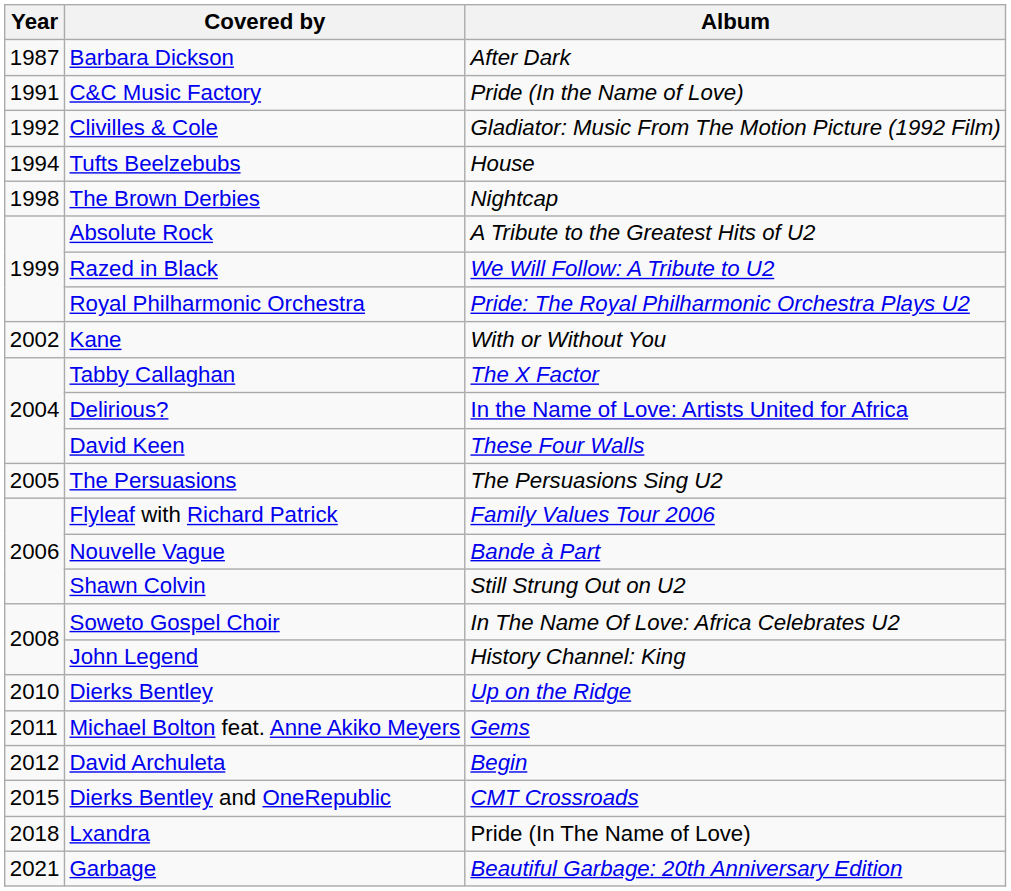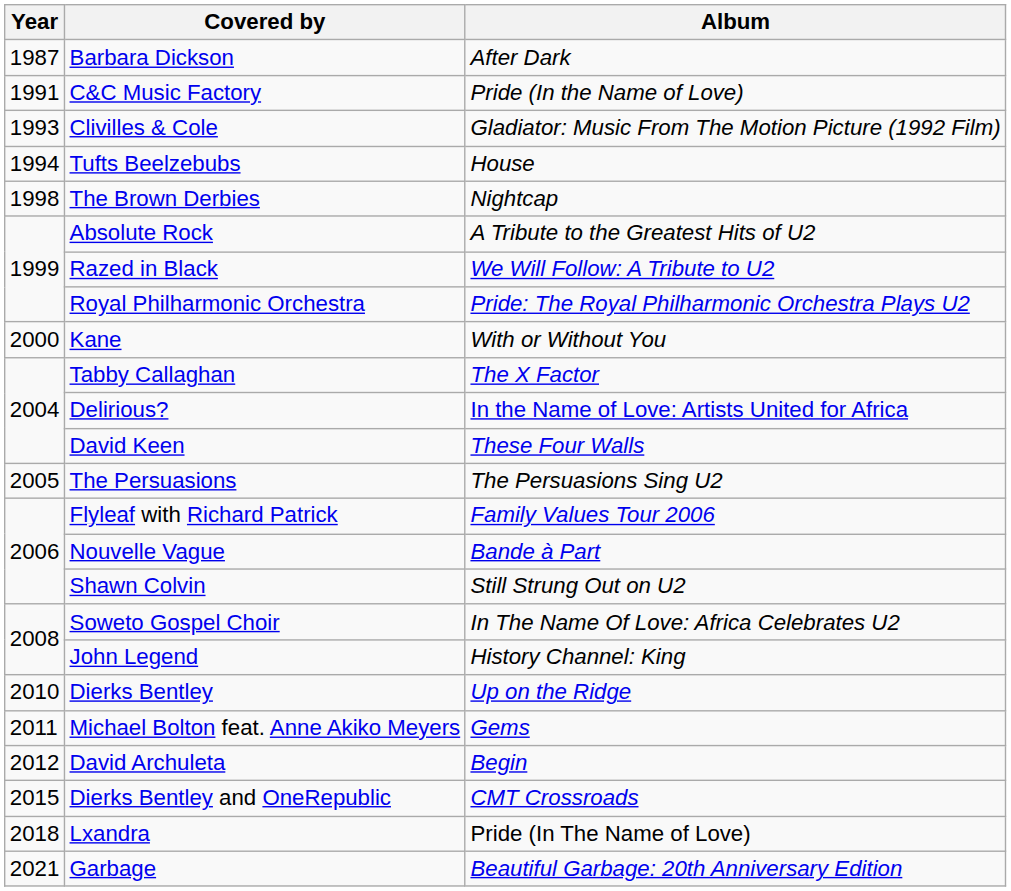Clivilles & Cole | Year: 1992 -> 1993
Kane | Year: 2002 -> 2000
